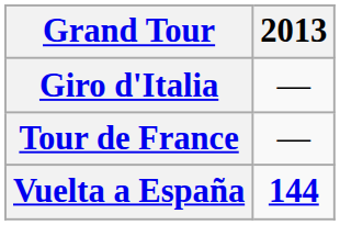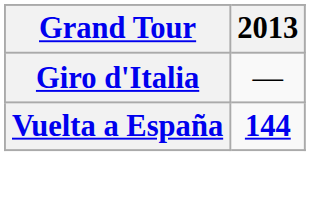- row: Tour de France | —
